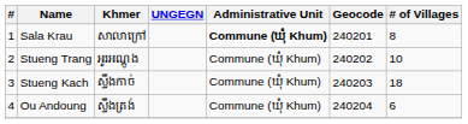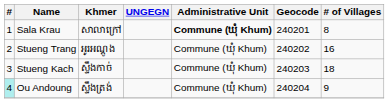Stueng Trang | # of Villages: 10 -> 16
Ou Andoung | #: no background -> paleturquoise background
Ou Andoung | # of Villages: 6 -> 9
